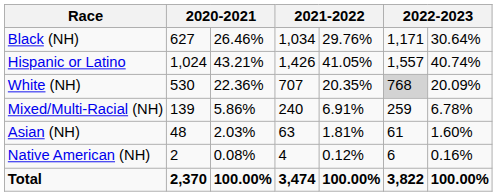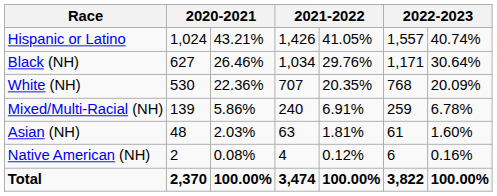rows swapped: Hispanic or Latino <-> Black (NH)
White (NH) | column 6: lightgrey background -> no background
